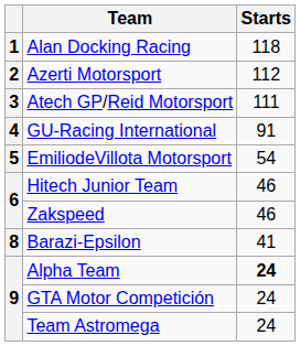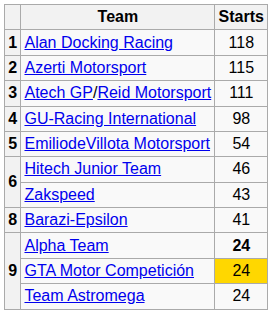Azerti Motorsport | Starts: 112 -> 115
GU-Racing International | Starts: 91 -> 98
Zakspeed | Starts: 46 -> 43
GTA Motor Competición | Starts: no background -> gold background
